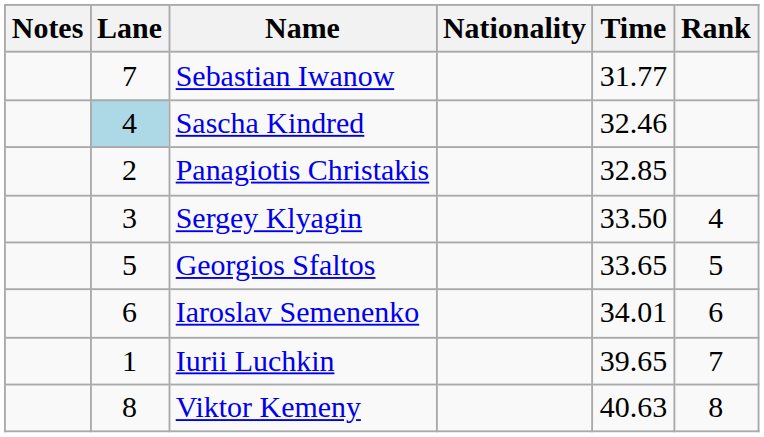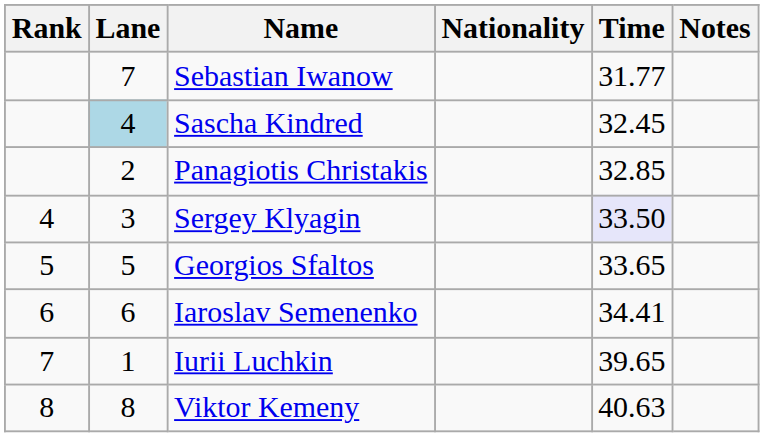columns swapped: Rank <-> Notes
Sascha Kindred | Time: 32.46 -> 32.45
Sergey Klyagin | Time: no background -> lavender background
Iaroslav Semenenko | Time: 34.01 -> 34.41
